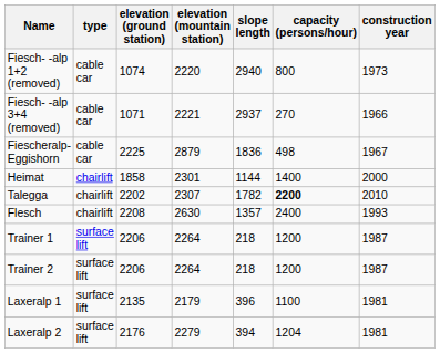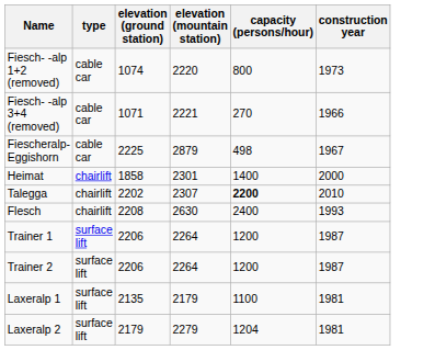- column: slope length | 2940 | 2937 | 1836 | 1144 | 1782 | 1357 | 218 | 218 | 396 | 394
Laxeralp 2 | elevation (ground station): 2176 -> 2179
